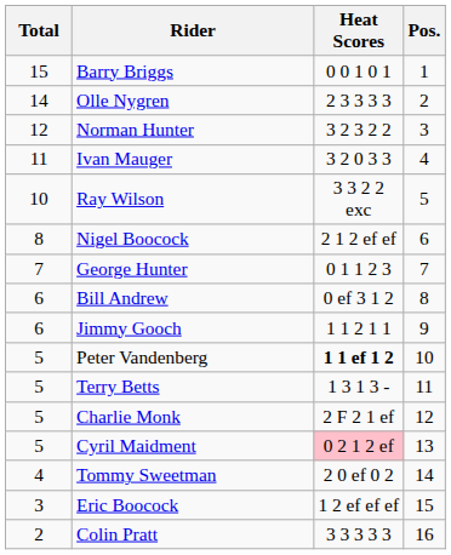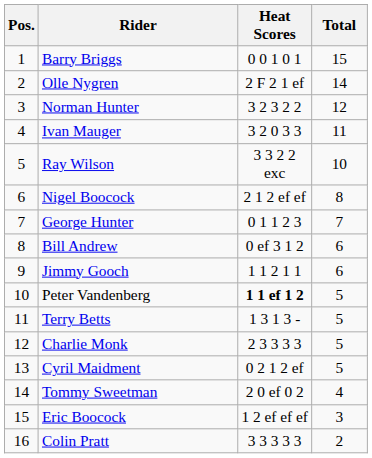columns swapped: Pos. <-> Total
Olle Nygren | Heat Scores: 2 3 3 3 3 -> 2 F 2 1 ef
Charlie Monk | Heat Scores: 2 F 2 1 ef -> 2 3 3 3 3
Cyril Maidment | Heat Scores: pink background -> no background
